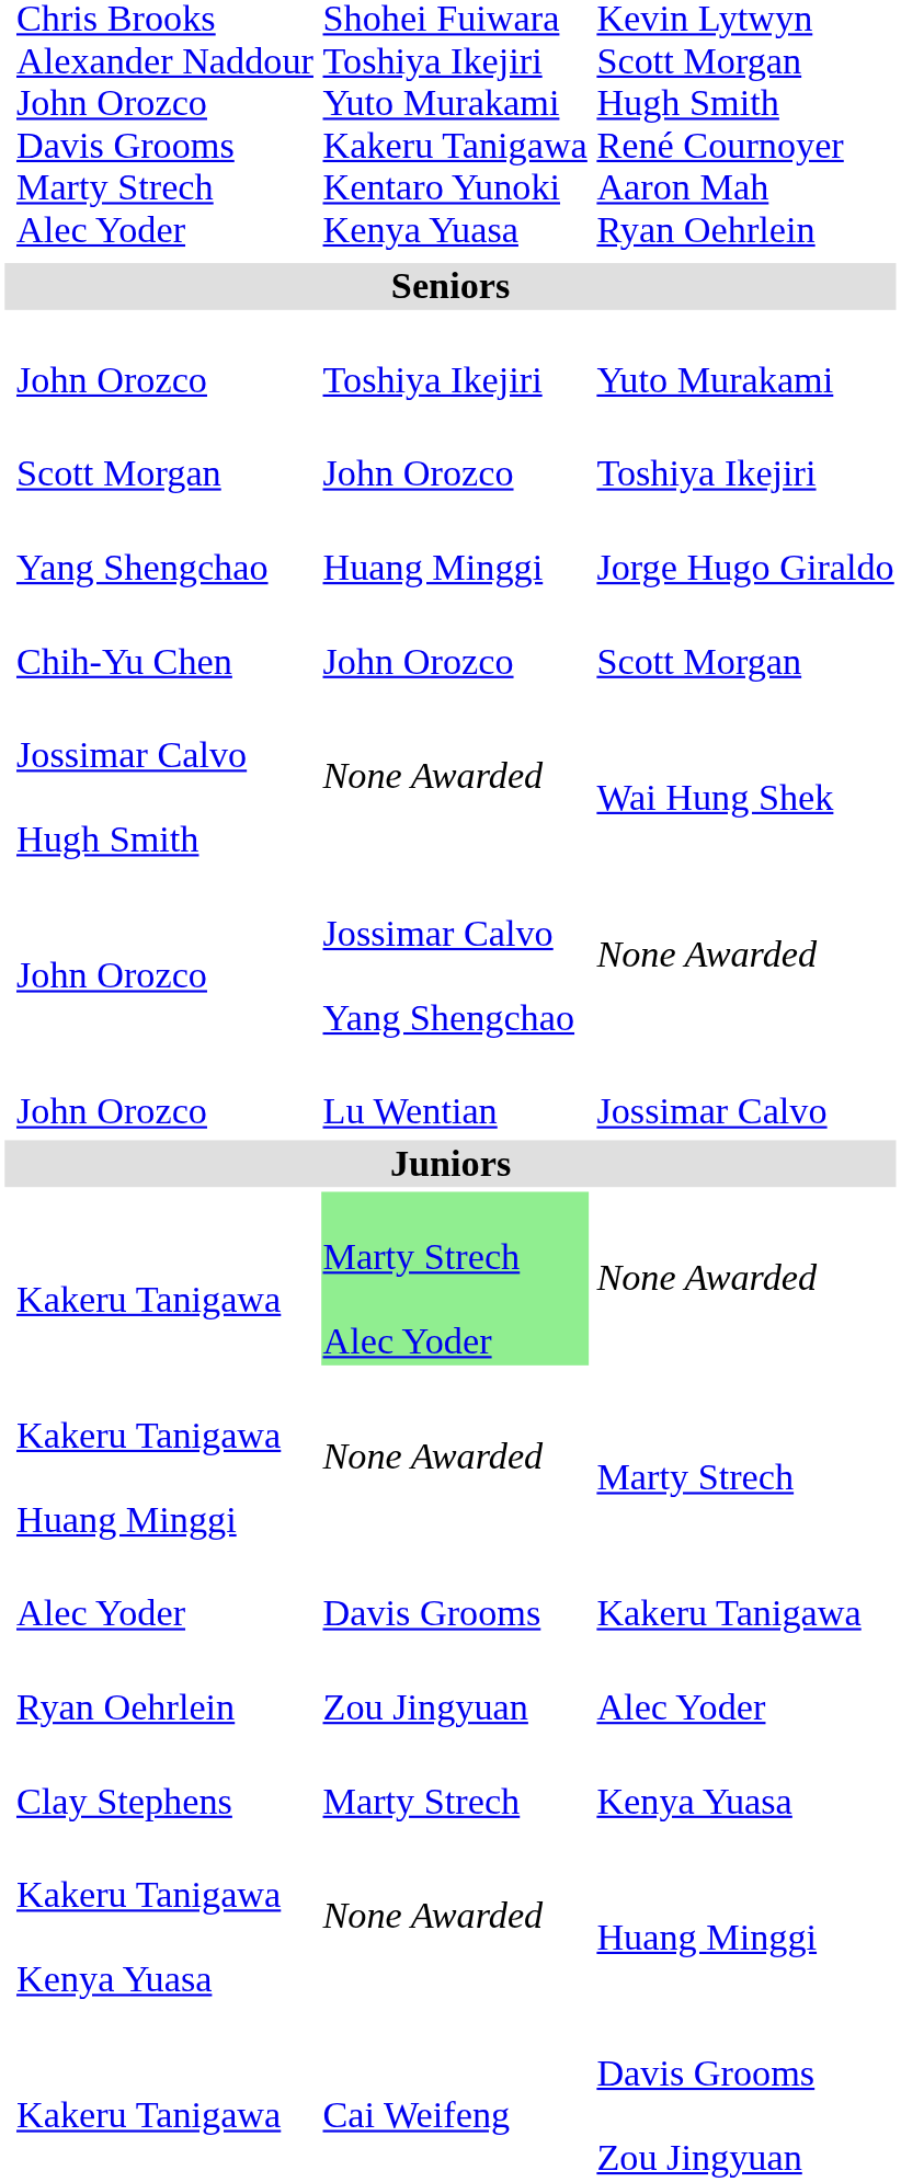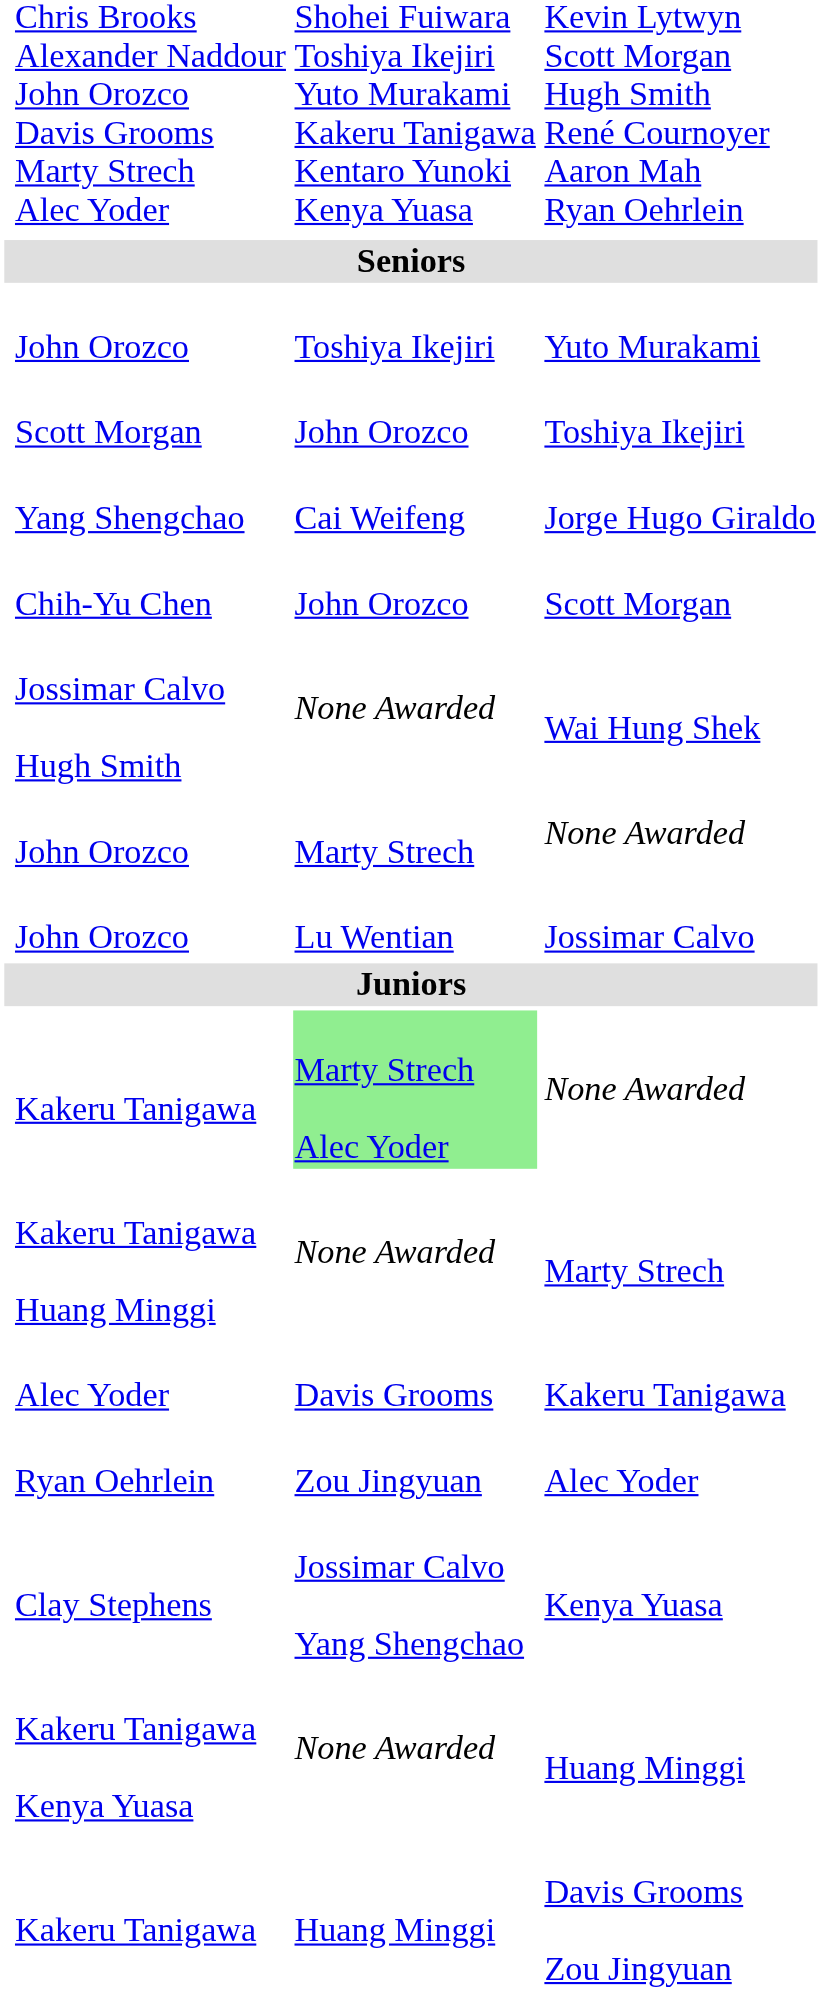Jorge Hugo Giraldo | column 3: Huang Minggi -> Cai Weifeng
John Orozco / None Awarded | column 3: Jossimar Calvo Yang Shengchao -> Marty Strech
Kenya Yuasa | column 3: Marty Strech -> Jossimar Calvo Yang Shengchao
Davis Grooms Zou Jingyuan | column 3: Cai Weifeng -> Huang Minggi
